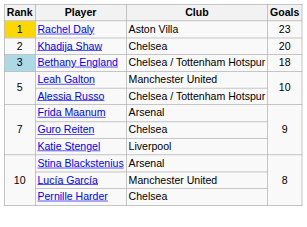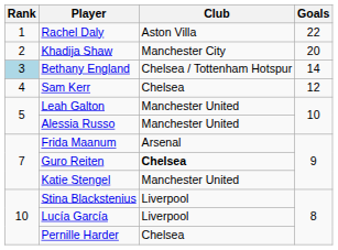Rachel Daly | Rank: gold background -> no background
Rachel Daly | Goals: 23 -> 22
Khadija Shaw | Club: Chelsea -> Manchester City
Bethany England | Goals: 18 -> 14
+ row: 4 | Sam Kerr | Chelsea | 12
Alessia Russo | Club: Chelsea / Tottenham Hotspur -> Manchester United
Guro Reiten | Club: normal -> bold
Katie Stengel | Club: Liverpool -> Manchester United
Stina Blackstenius | Club: Arsenal -> Liverpool
Lucía García | Club: Manchester United -> Liverpool
